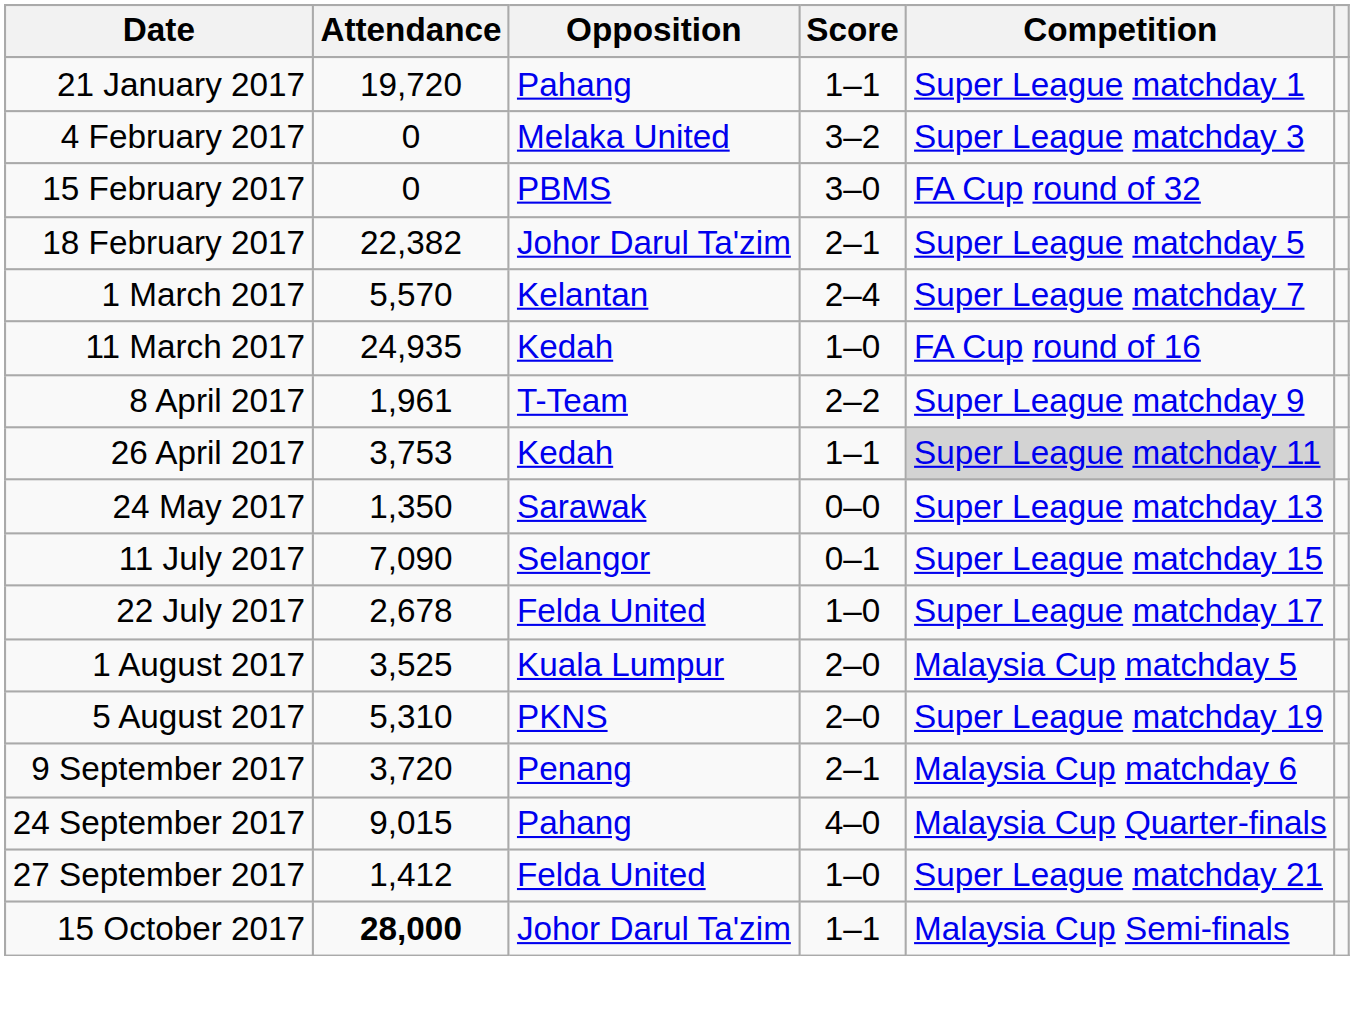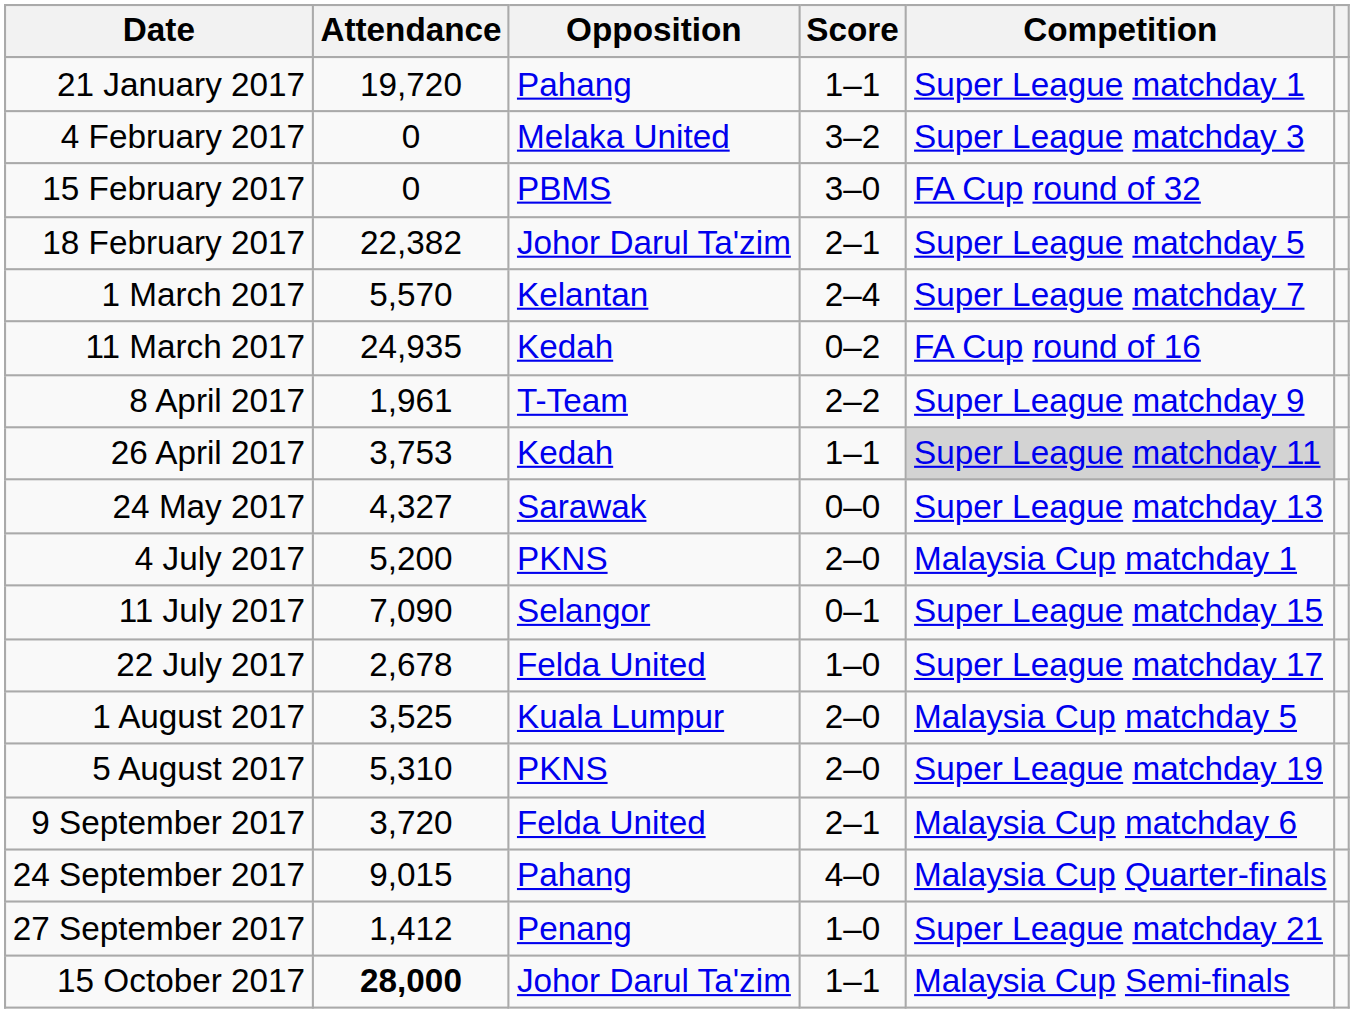11 March 2017 | Score: 1–0 -> 0–2
24 May 2017 | Attendance: 1,350 -> 4,327
+ row: 4 July 2017 | 5,200 | PKNS | 2–0 | Malaysia Cup matchday 1
9 September 2017 | Opposition: Penang -> Felda United
27 September 2017 | Opposition: Felda United -> Penang
